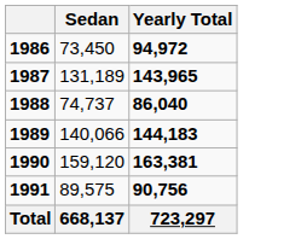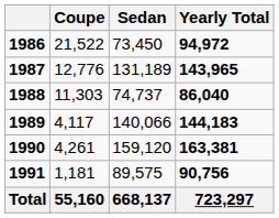+ column: Coupe | 21,522 | 12,776 | 11,303 | 4,117 | 4,261 | 1,181 | 55,160
